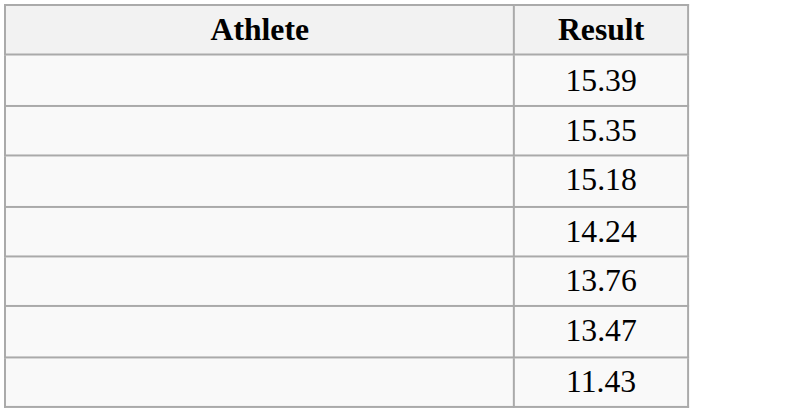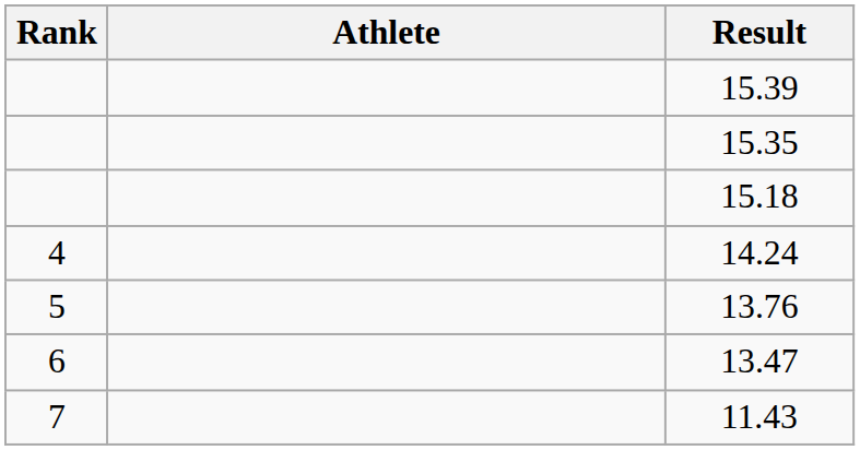+ column: Rank | 4 | 5 | 6 | 7
